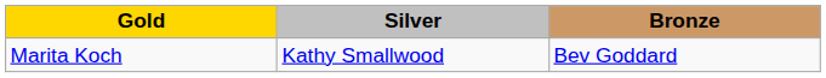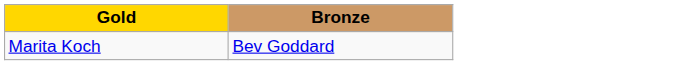- column: Silver | Kathy Smallwood
